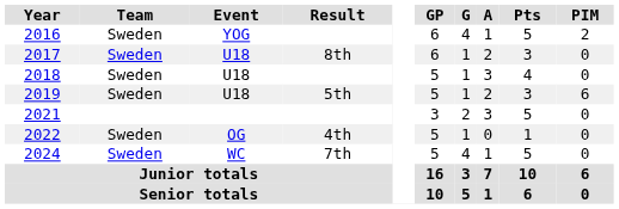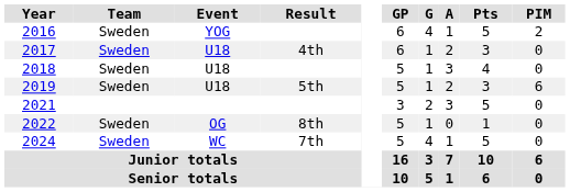2017 | Result: 8th -> 4th
2022 | Result: 4th -> 8th
